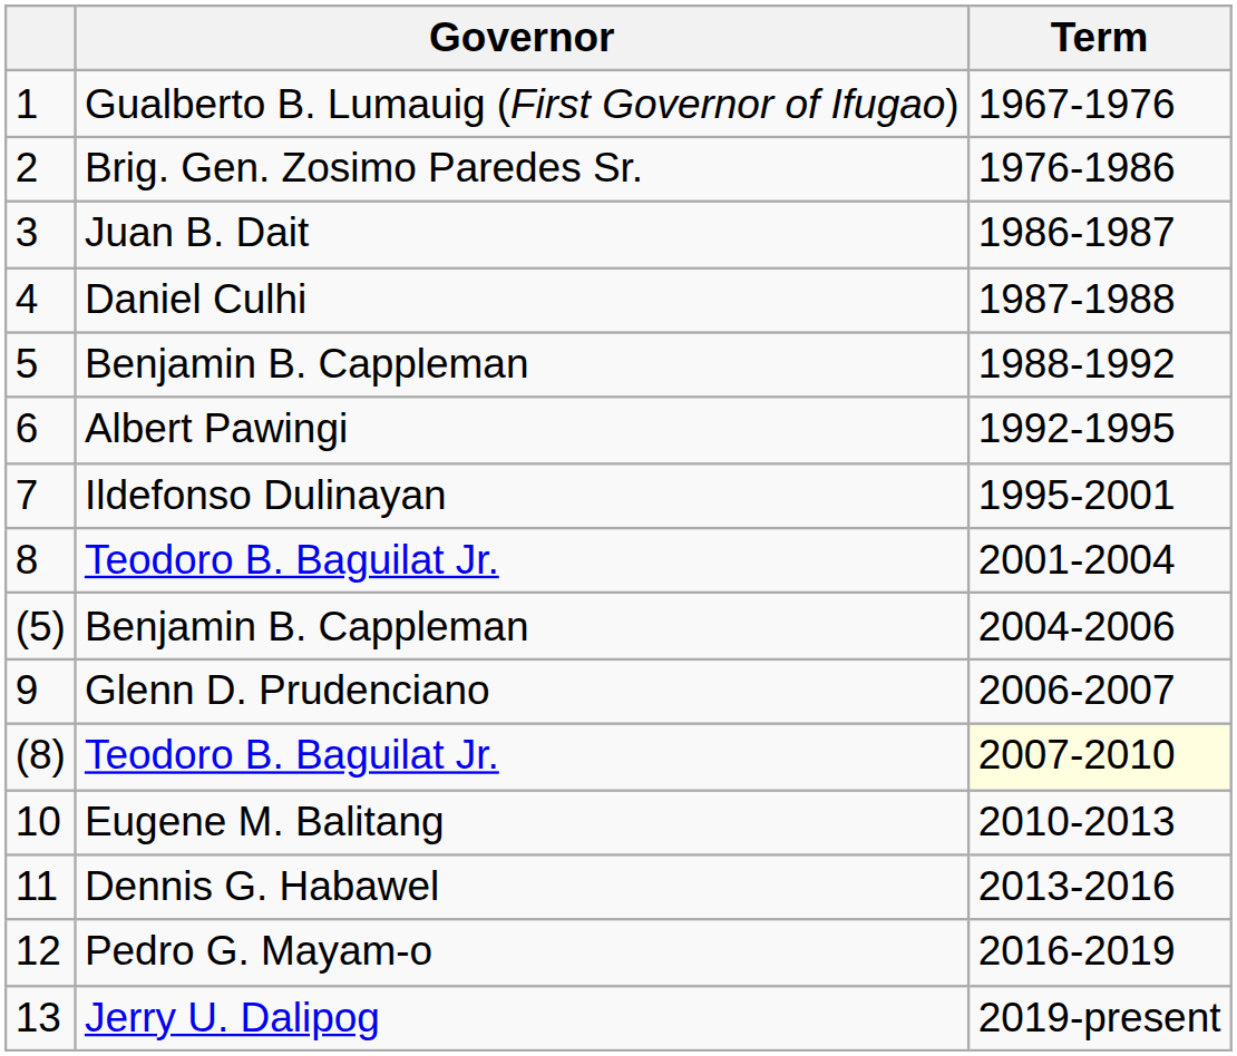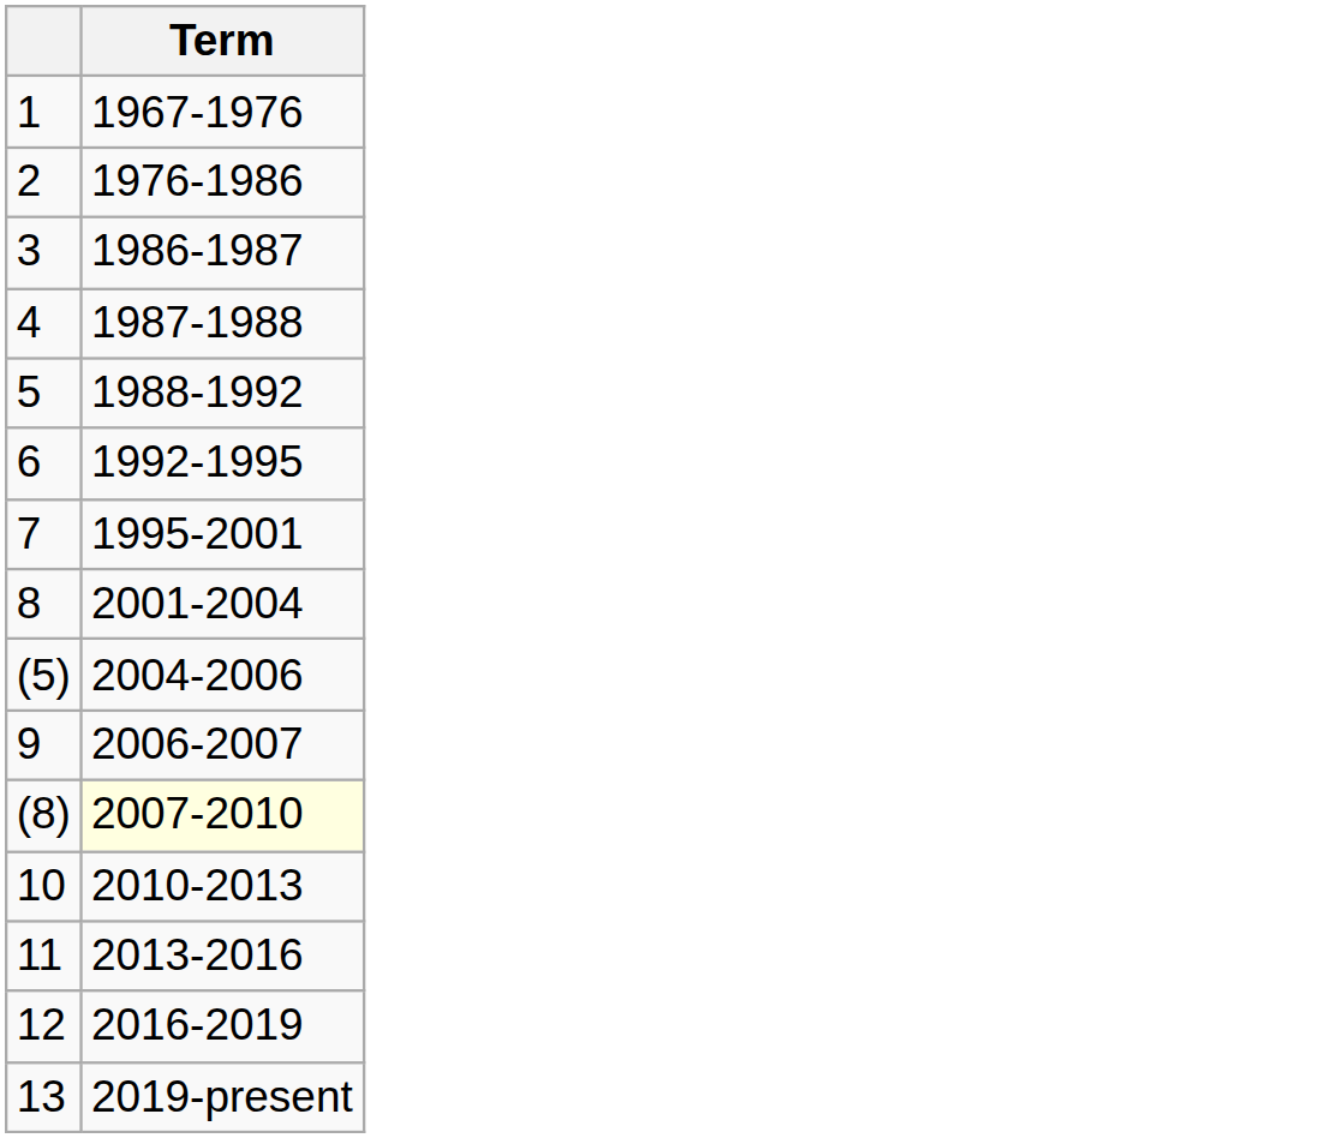- column: Governor | Gualberto B. Lumauig (First Governor of Ifugao) | Brig. Gen. Zosimo Paredes Sr. | Juan B. Dait | Daniel Culhi | Benjamin B. Cappleman | Albert Pawingi | Ildefonso Dulinayan | Teodoro B. Baguilat Jr. | Benjamin B. Cappleman | Glenn D. Prudenciano | Teodoro B. Baguilat Jr. | Eugene M. Balitang | Dennis G. Habawel | Pedro G. Mayam-o | Jerry U. Dalipog
